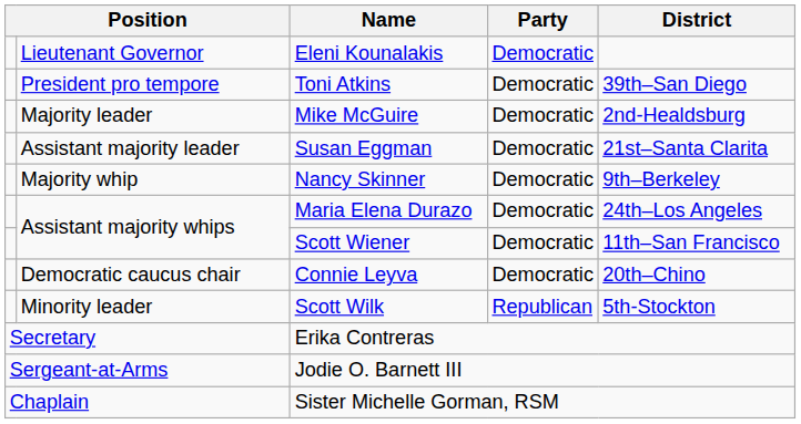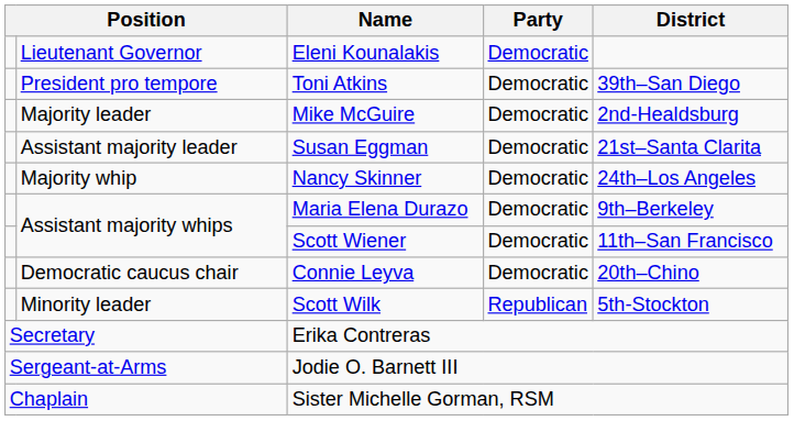Nancy Skinner | District: 9th–Berkeley -> 24th–Los Angeles
Maria Elena Durazo | District: 24th–Los Angeles -> 9th–Berkeley
